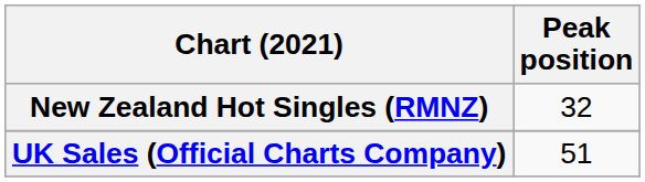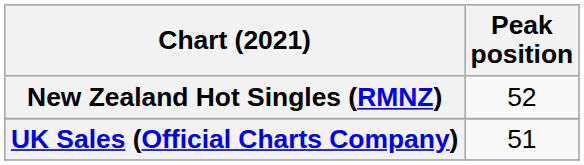New Zealand Hot Singles (RMNZ) | Peak position: 32 -> 52
